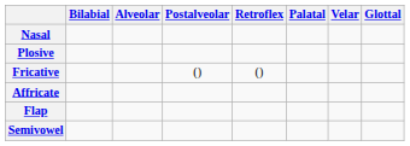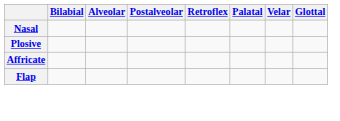- row: Fricative | () | ()
- row: Semivowel
